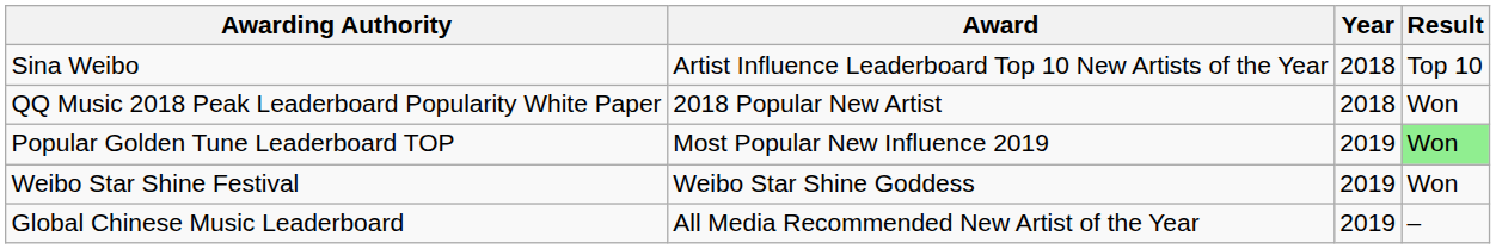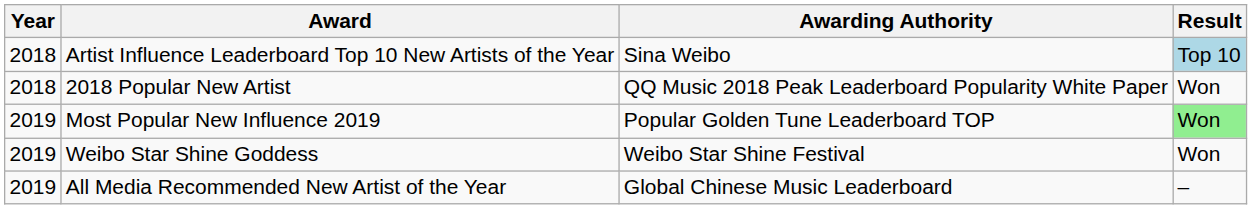columns swapped: Year <-> Awarding Authority
Artist Influence Leaderboard Top 10 New Artists of the Year | Result: no background -> lightblue background
